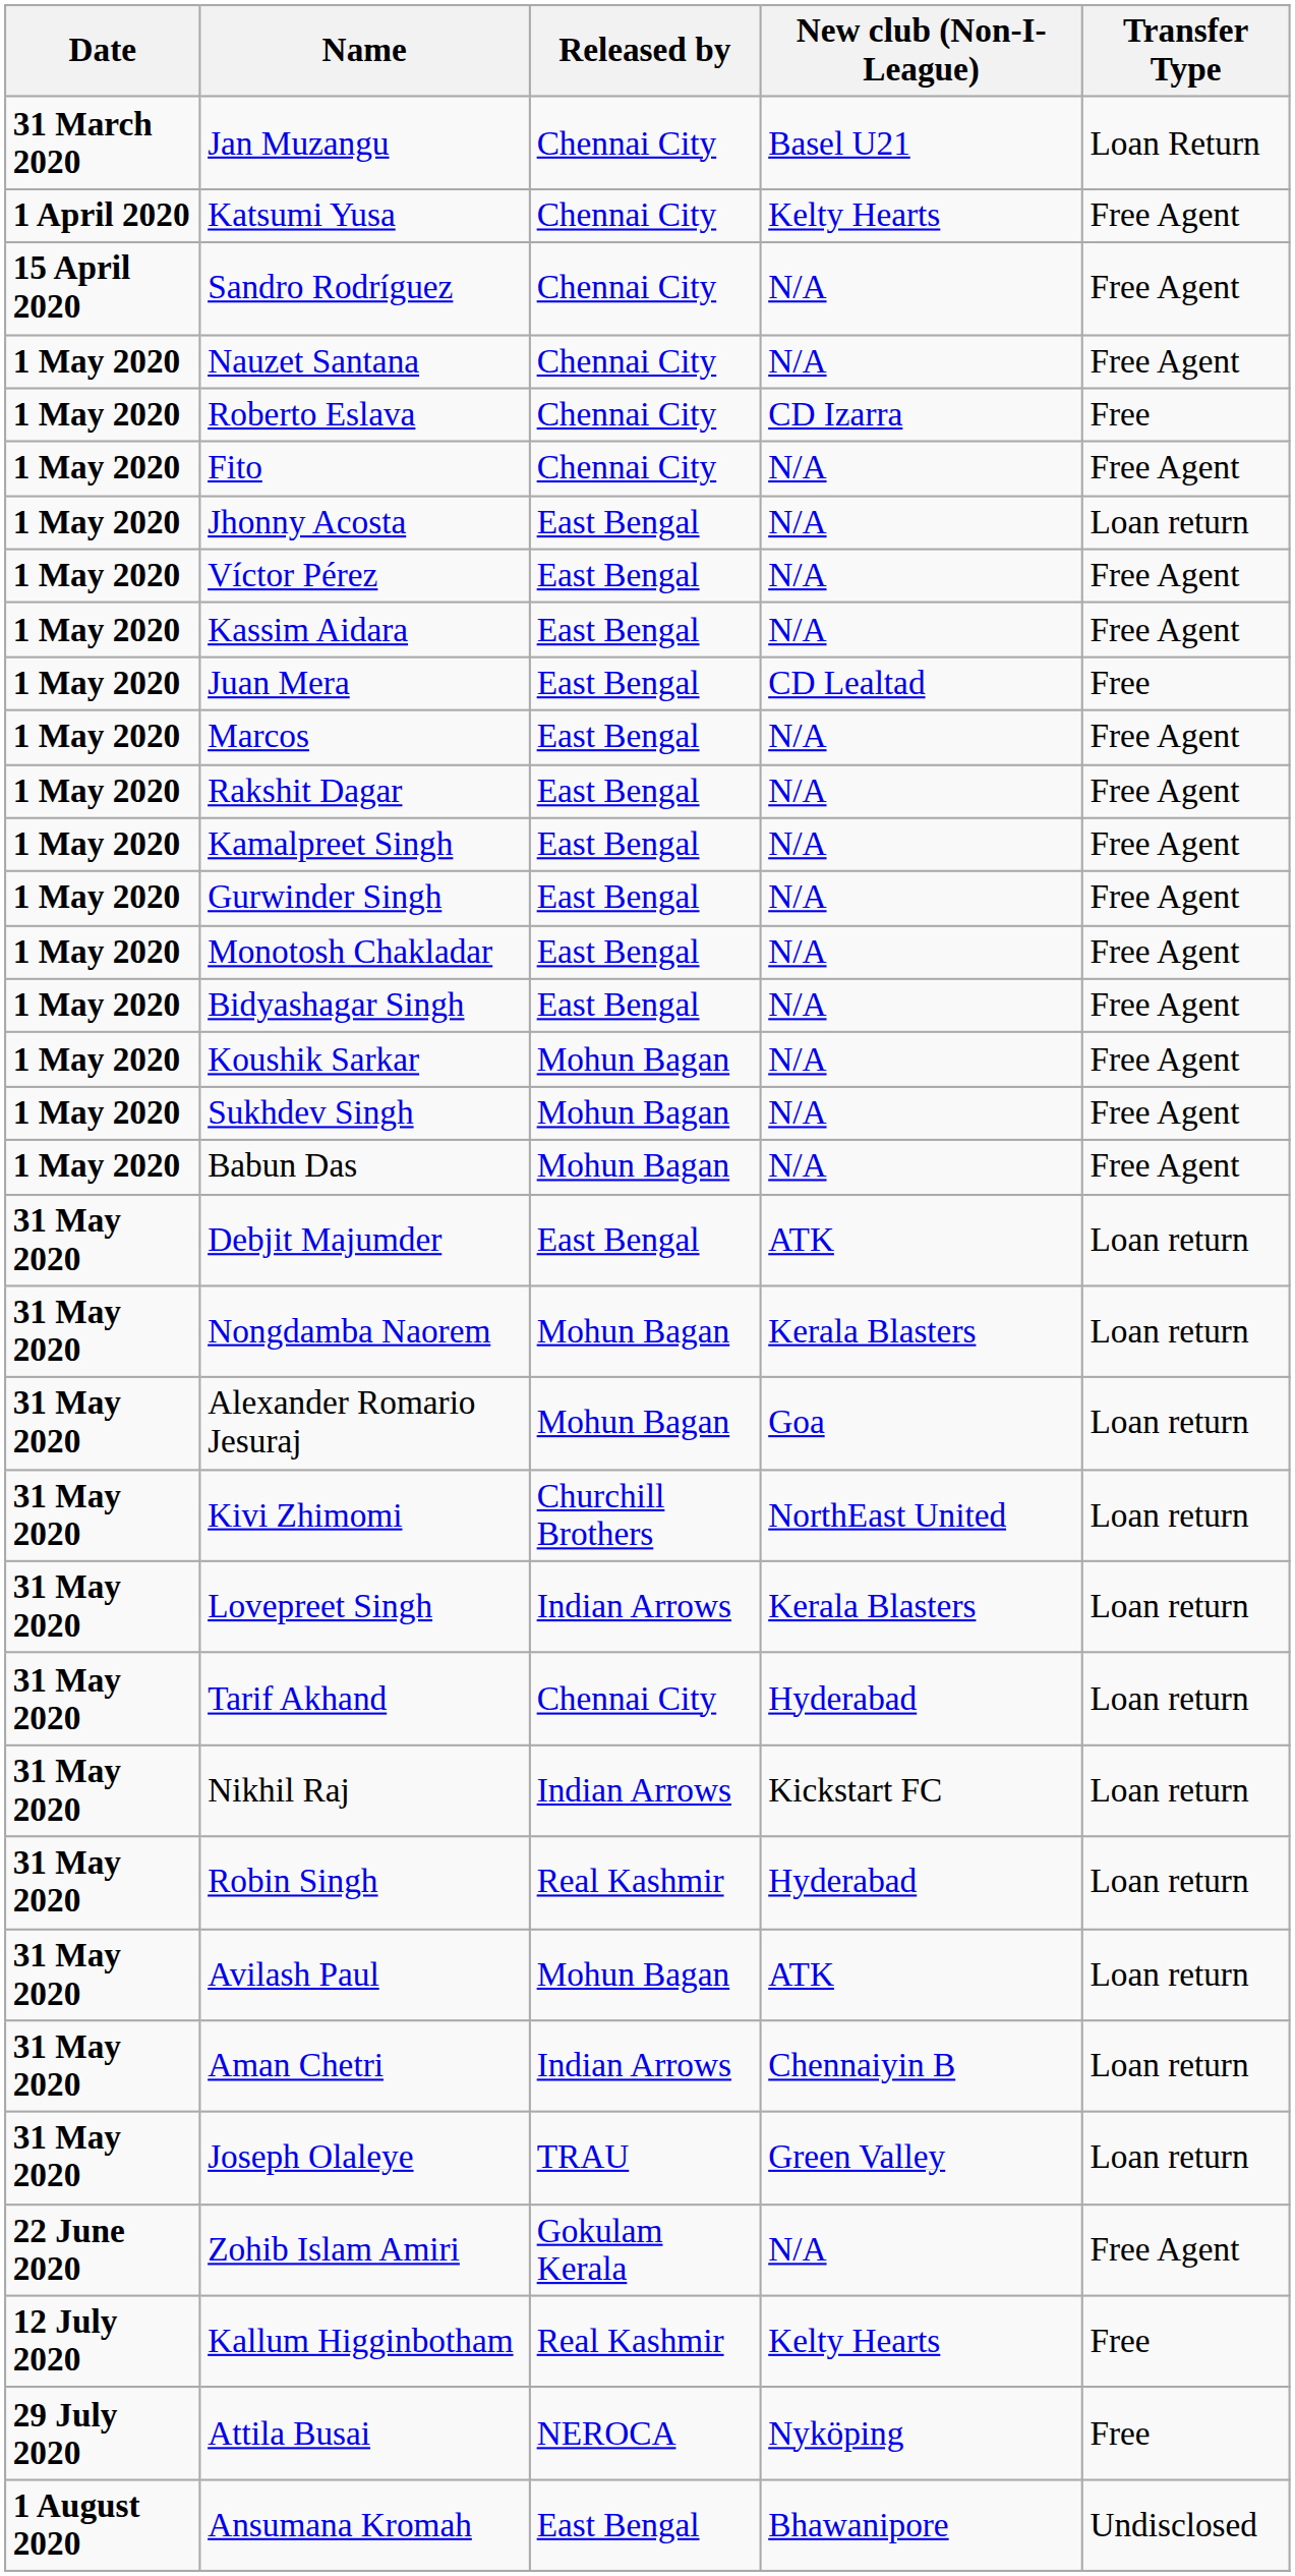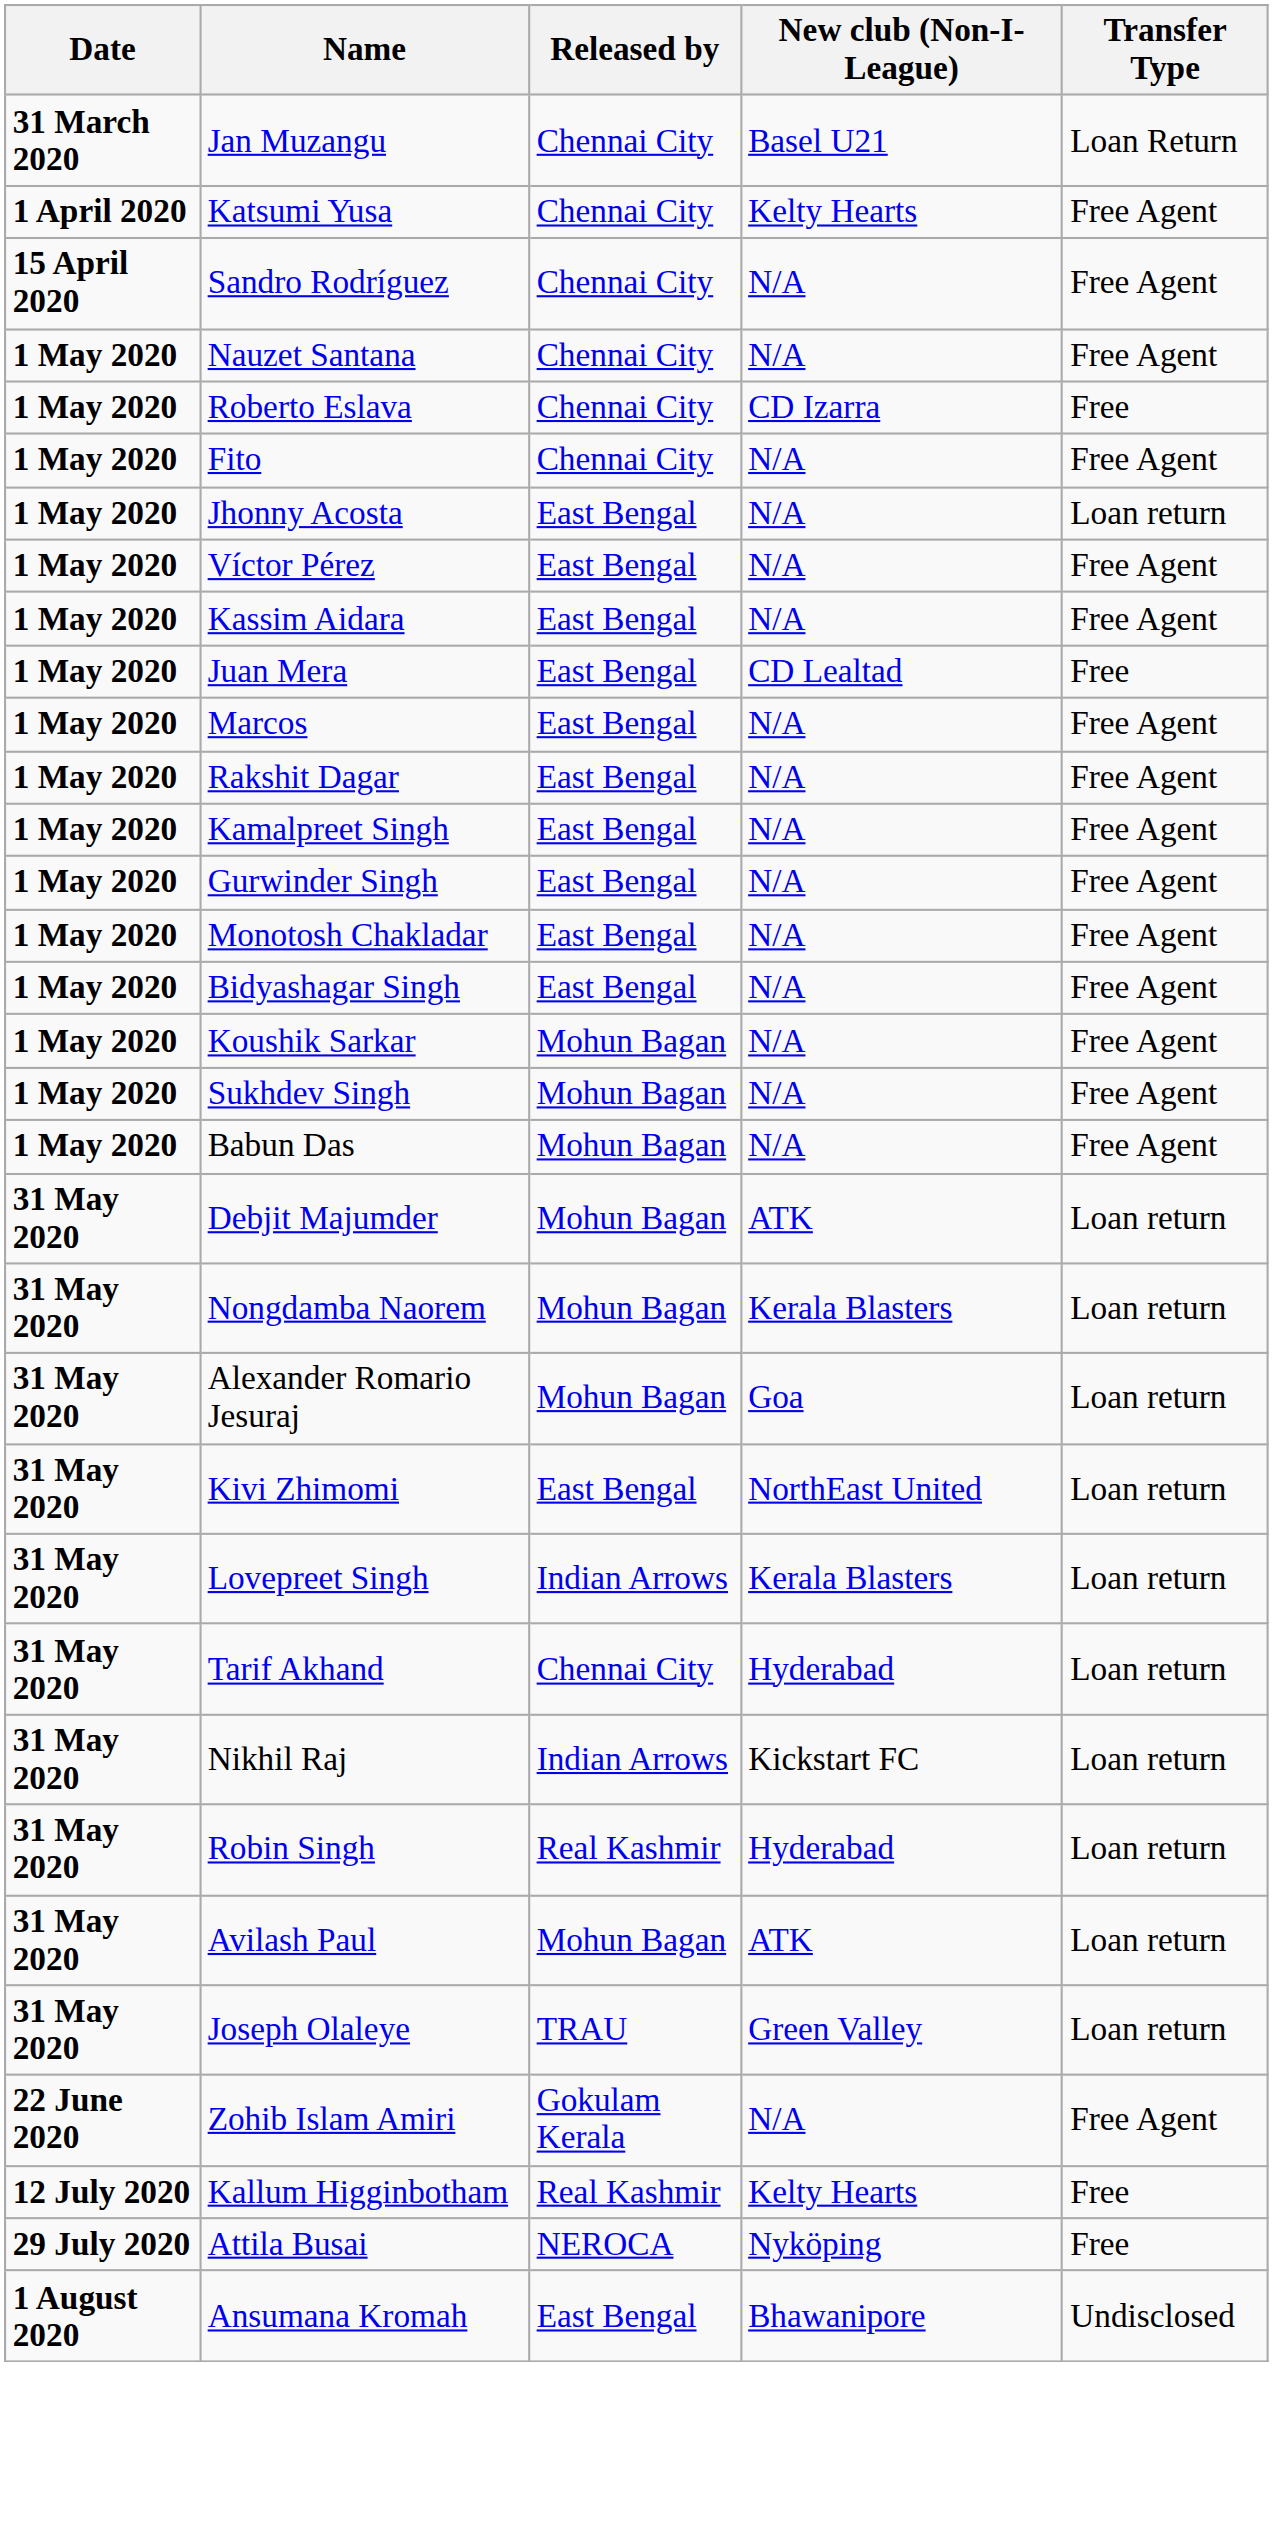Debjit Majumder | Released by: East Bengal -> Mohun Bagan
Kivi Zhimomi | Released by: Churchill Brothers -> East Bengal
- row: 31 May 2020 | Aman Chetri | Indian Arrows | Chennaiyin B | Loan return
